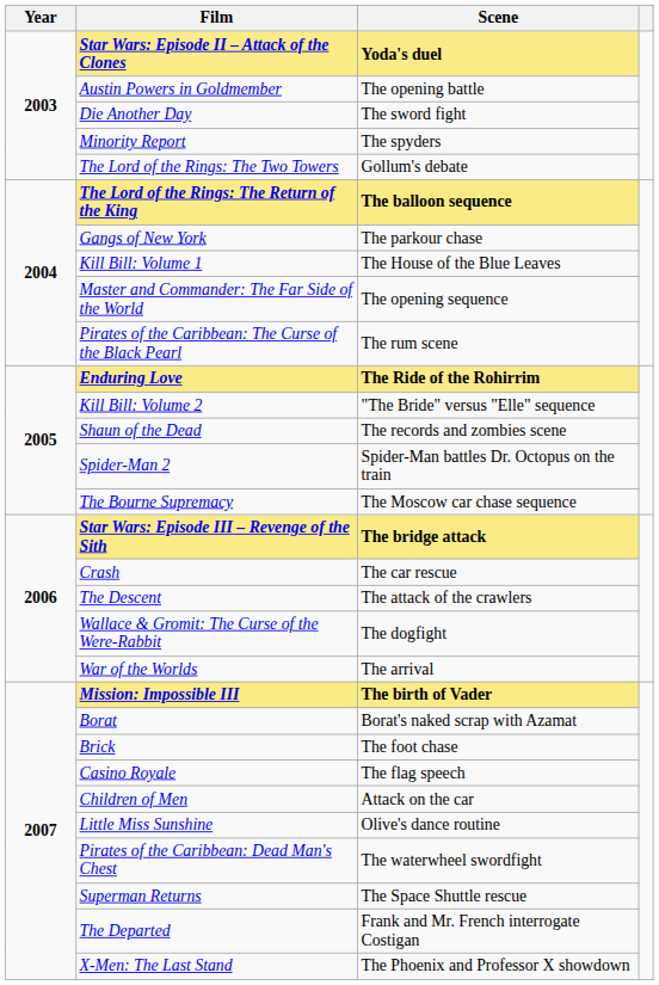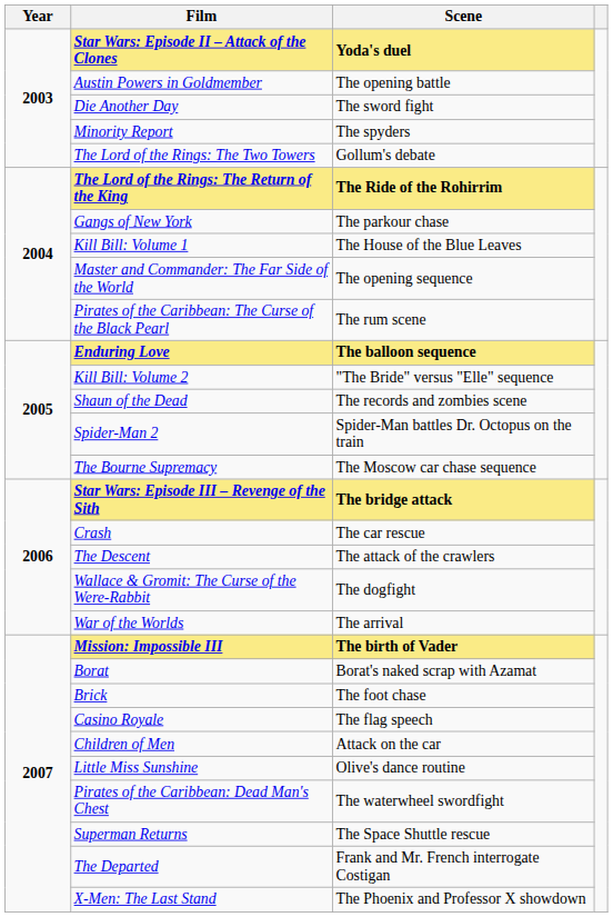The Lord of the Rings: The Return of the King | Scene: The balloon sequence -> The Ride of the Rohirrim
Enduring Love | Scene: The Ride of the Rohirrim -> The balloon sequence
